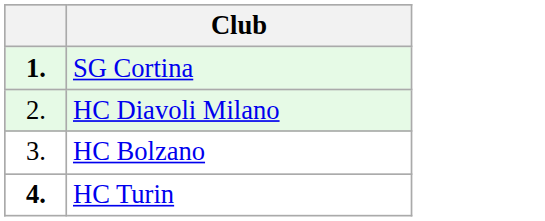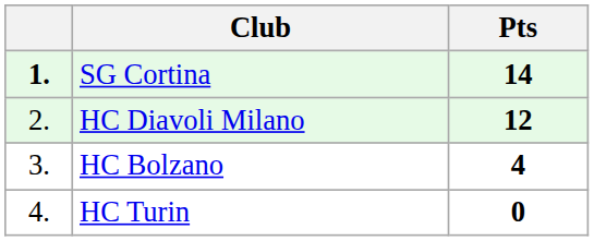+ column: Pts | 14 | 12 | 4 | 0
HC Turin | column 1: bold -> normal
